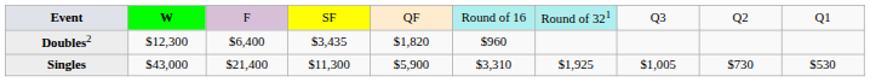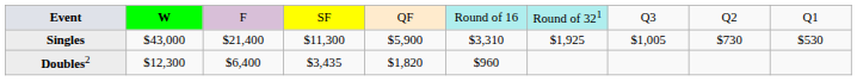rows swapped: Singles <-> Doubles2
